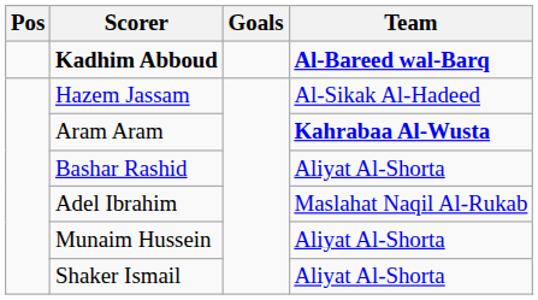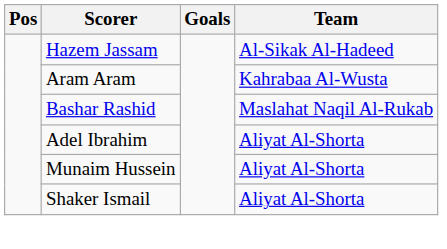- row: Kadhim Abboud | Al-Bareed wal-Barq
Aram Aram | Team: bold -> normal
Bashar Rashid | Team: Aliyat Al-Shorta -> Maslahat Naqil Al-Rukab
Adel Ibrahim | Team: Maslahat Naqil Al-Rukab -> Aliyat Al-Shorta
